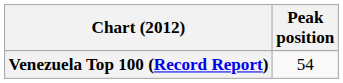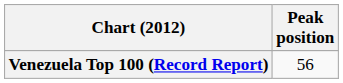Venezuela Top 100 (Record Report) | Peak position: 54 -> 56
